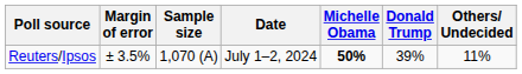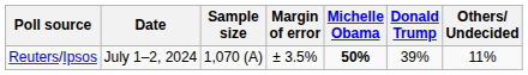columns swapped: Date <-> Margin of error
